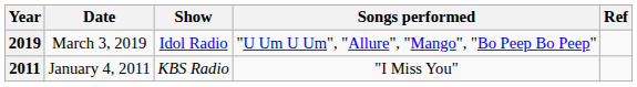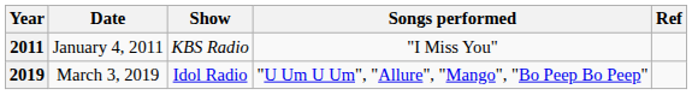rows swapped: 2011 <-> 2019
